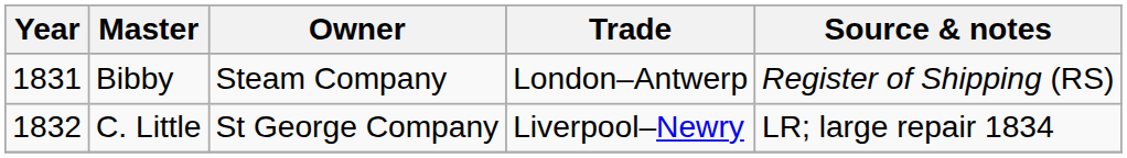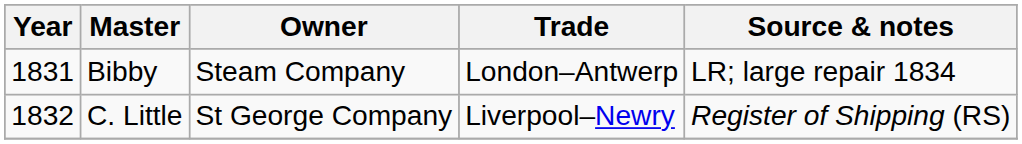Bibby | Source & notes: Register of Shipping (RS) -> LR; large repair 1834
C. Little | Source & notes: LR; large repair 1834 -> Register of Shipping (RS)
